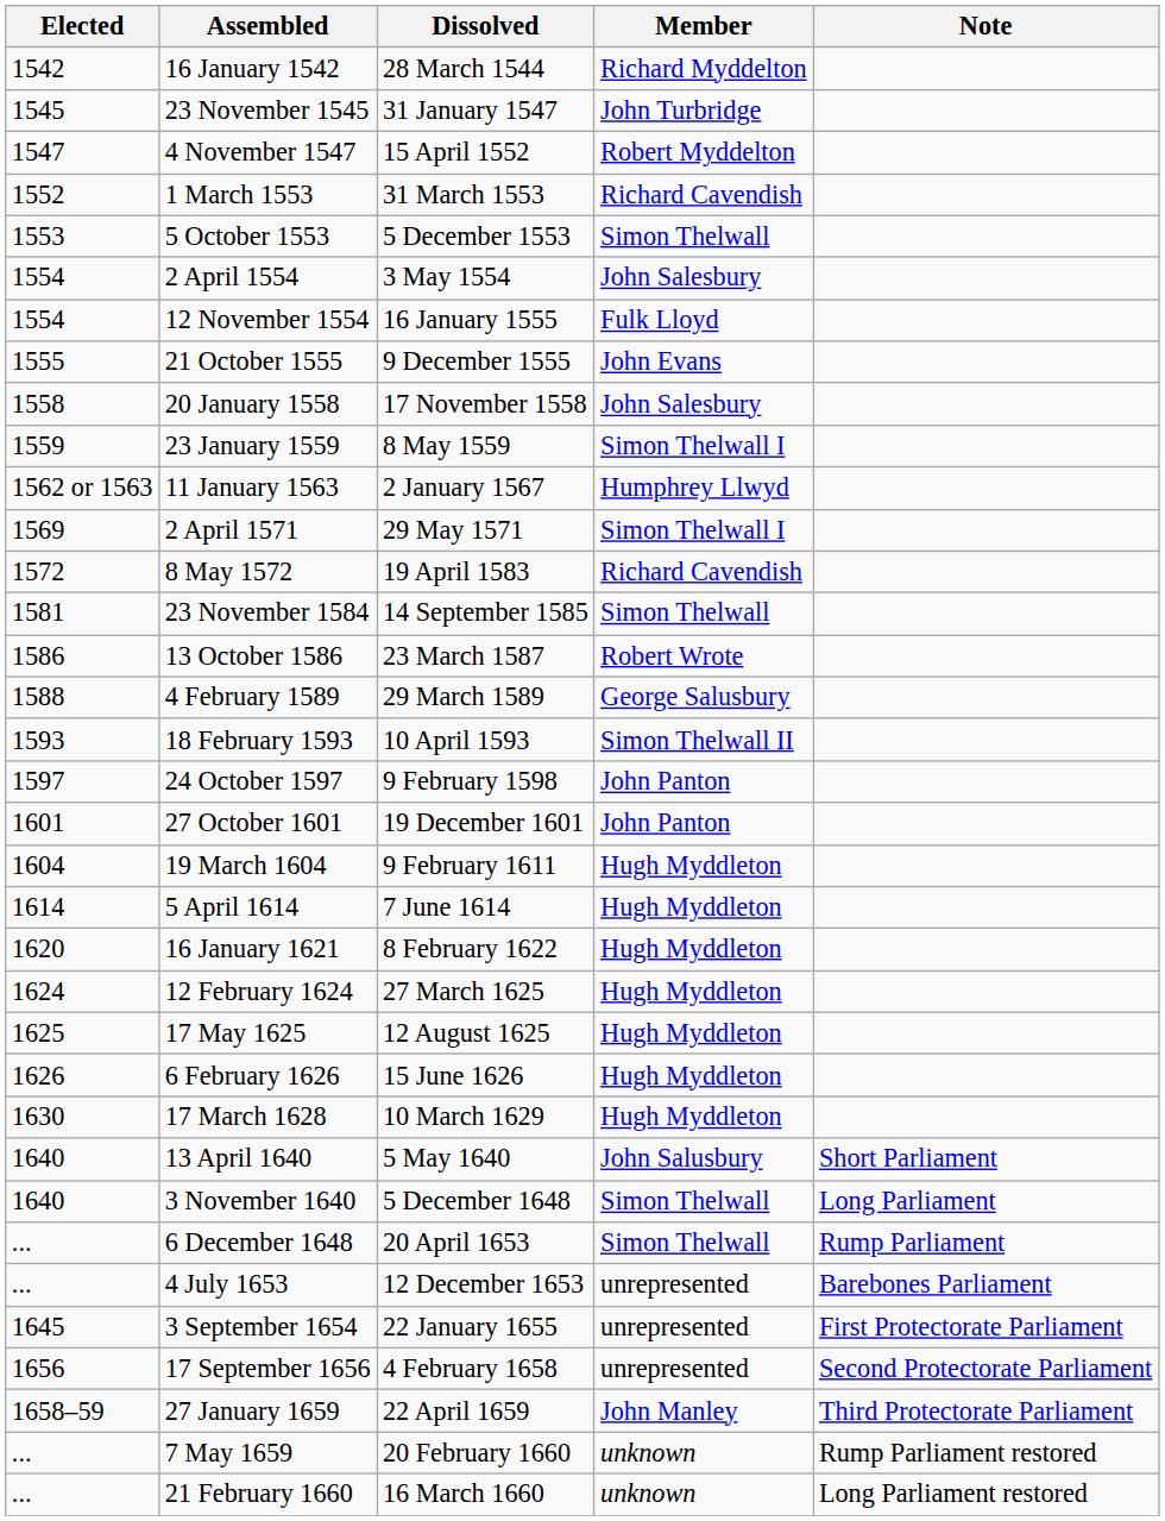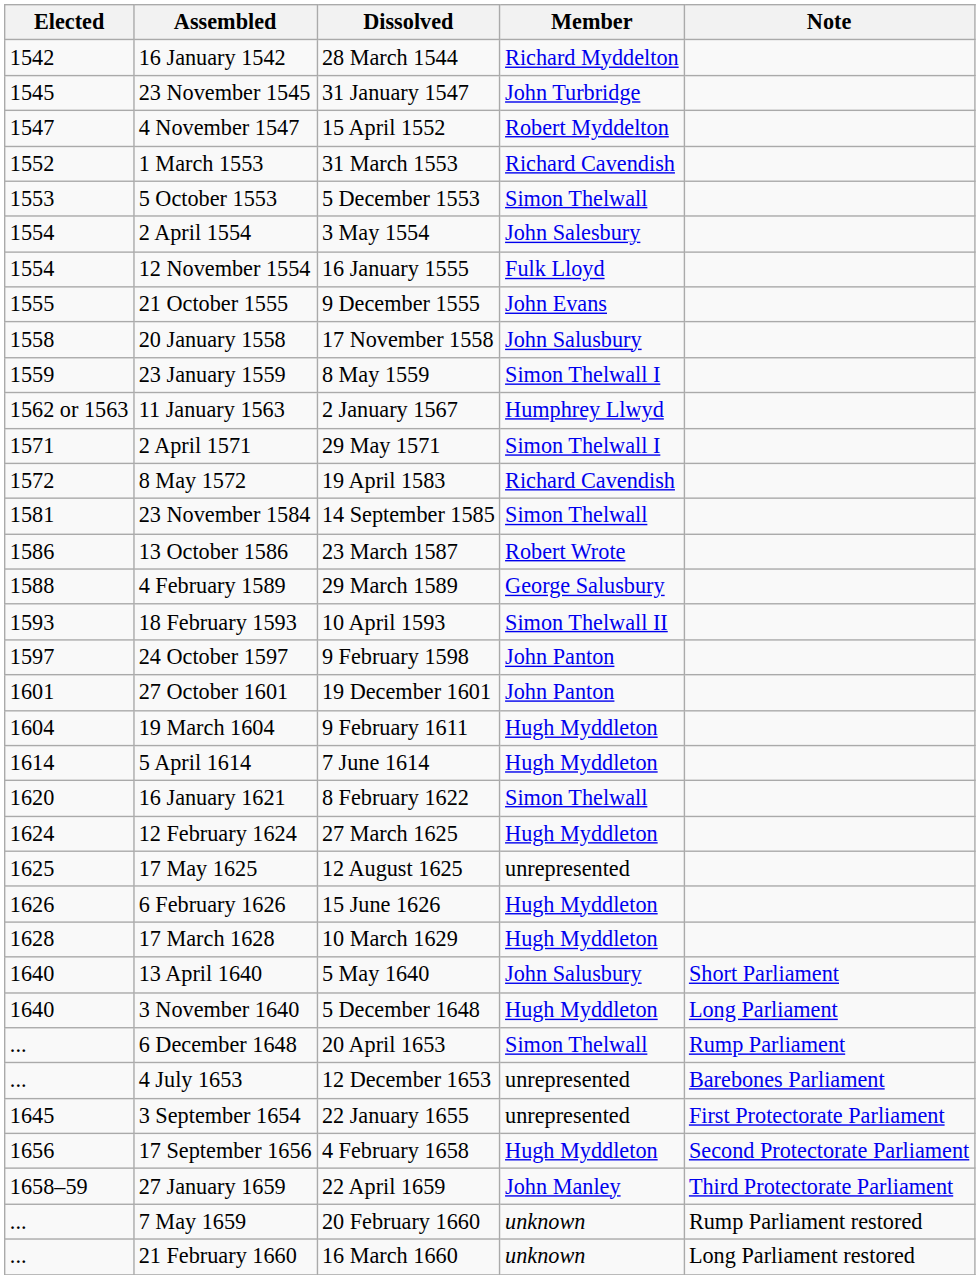20 January 1558 | Member: John Salesbury -> John Salusbury
2 April 1571 | Elected: 1569 -> 1571
16 January 1621 | Member: Hugh Myddleton -> Simon Thelwall
17 May 1625 | Member: Hugh Myddleton -> unrepresented
17 March 1628 | Elected: 1630 -> 1628
3 November 1640 | Member: Simon Thelwall -> Hugh Myddleton
17 September 1656 | Member: unrepresented -> Hugh Myddleton
